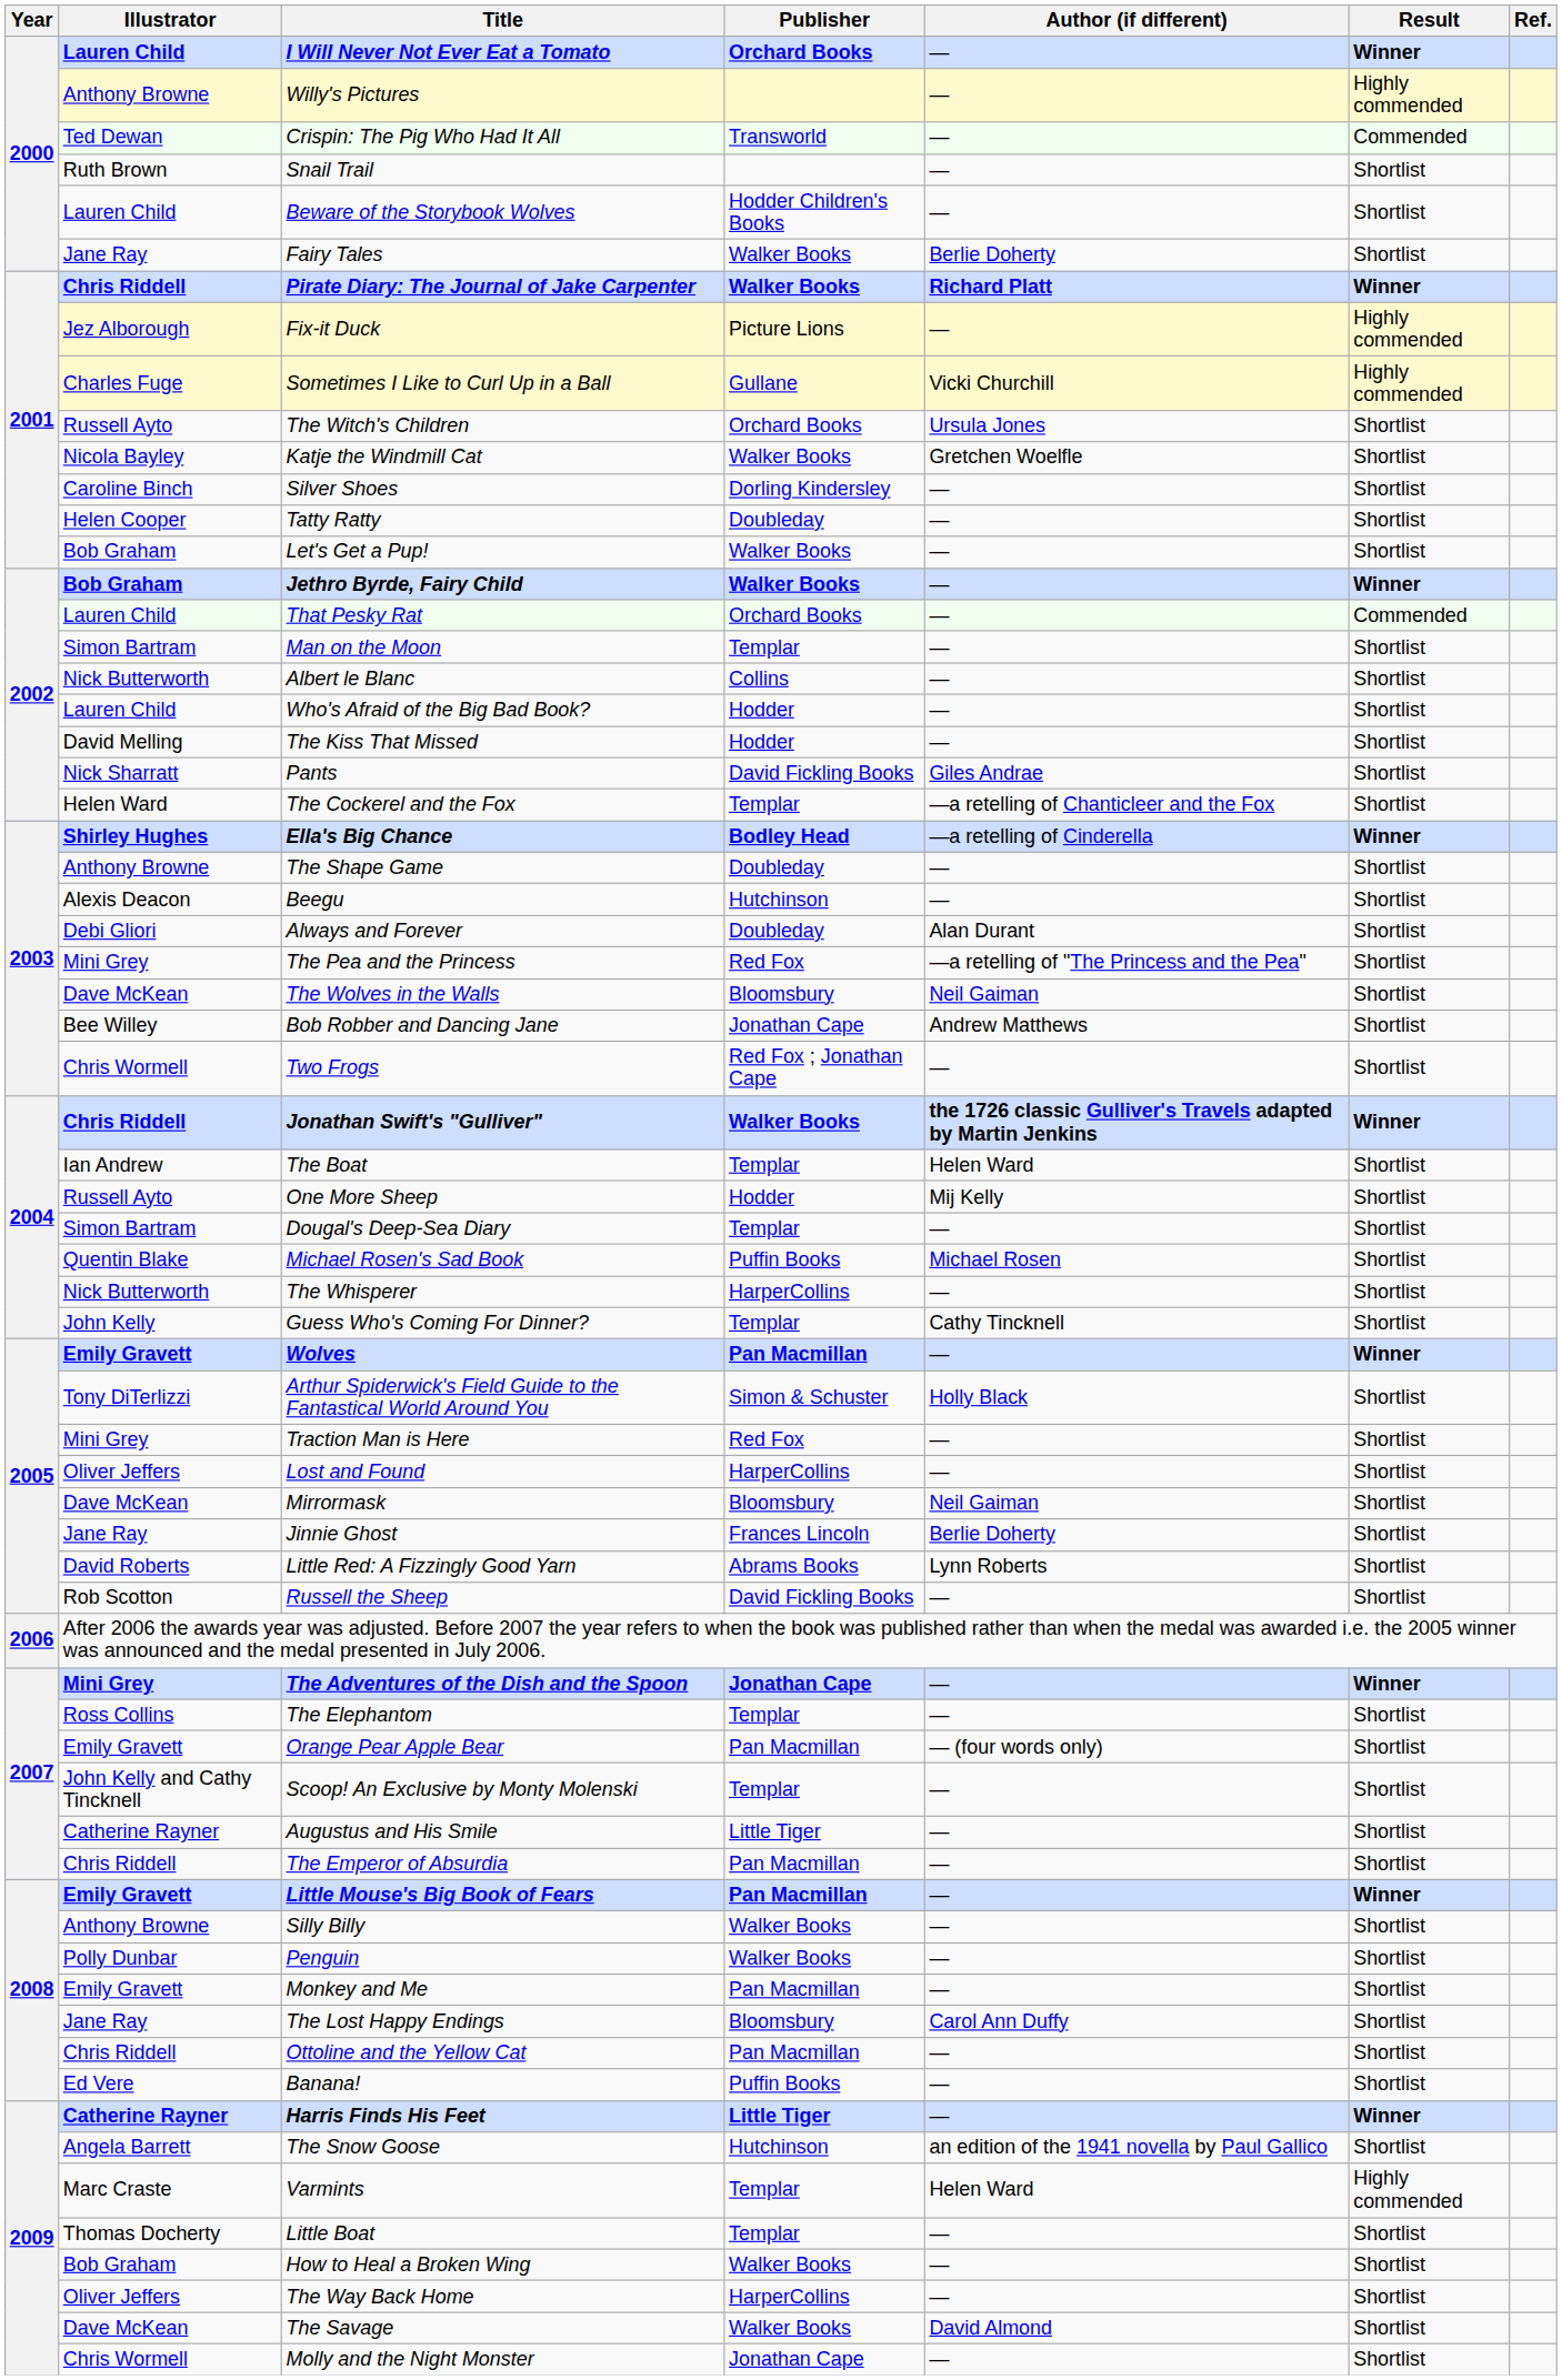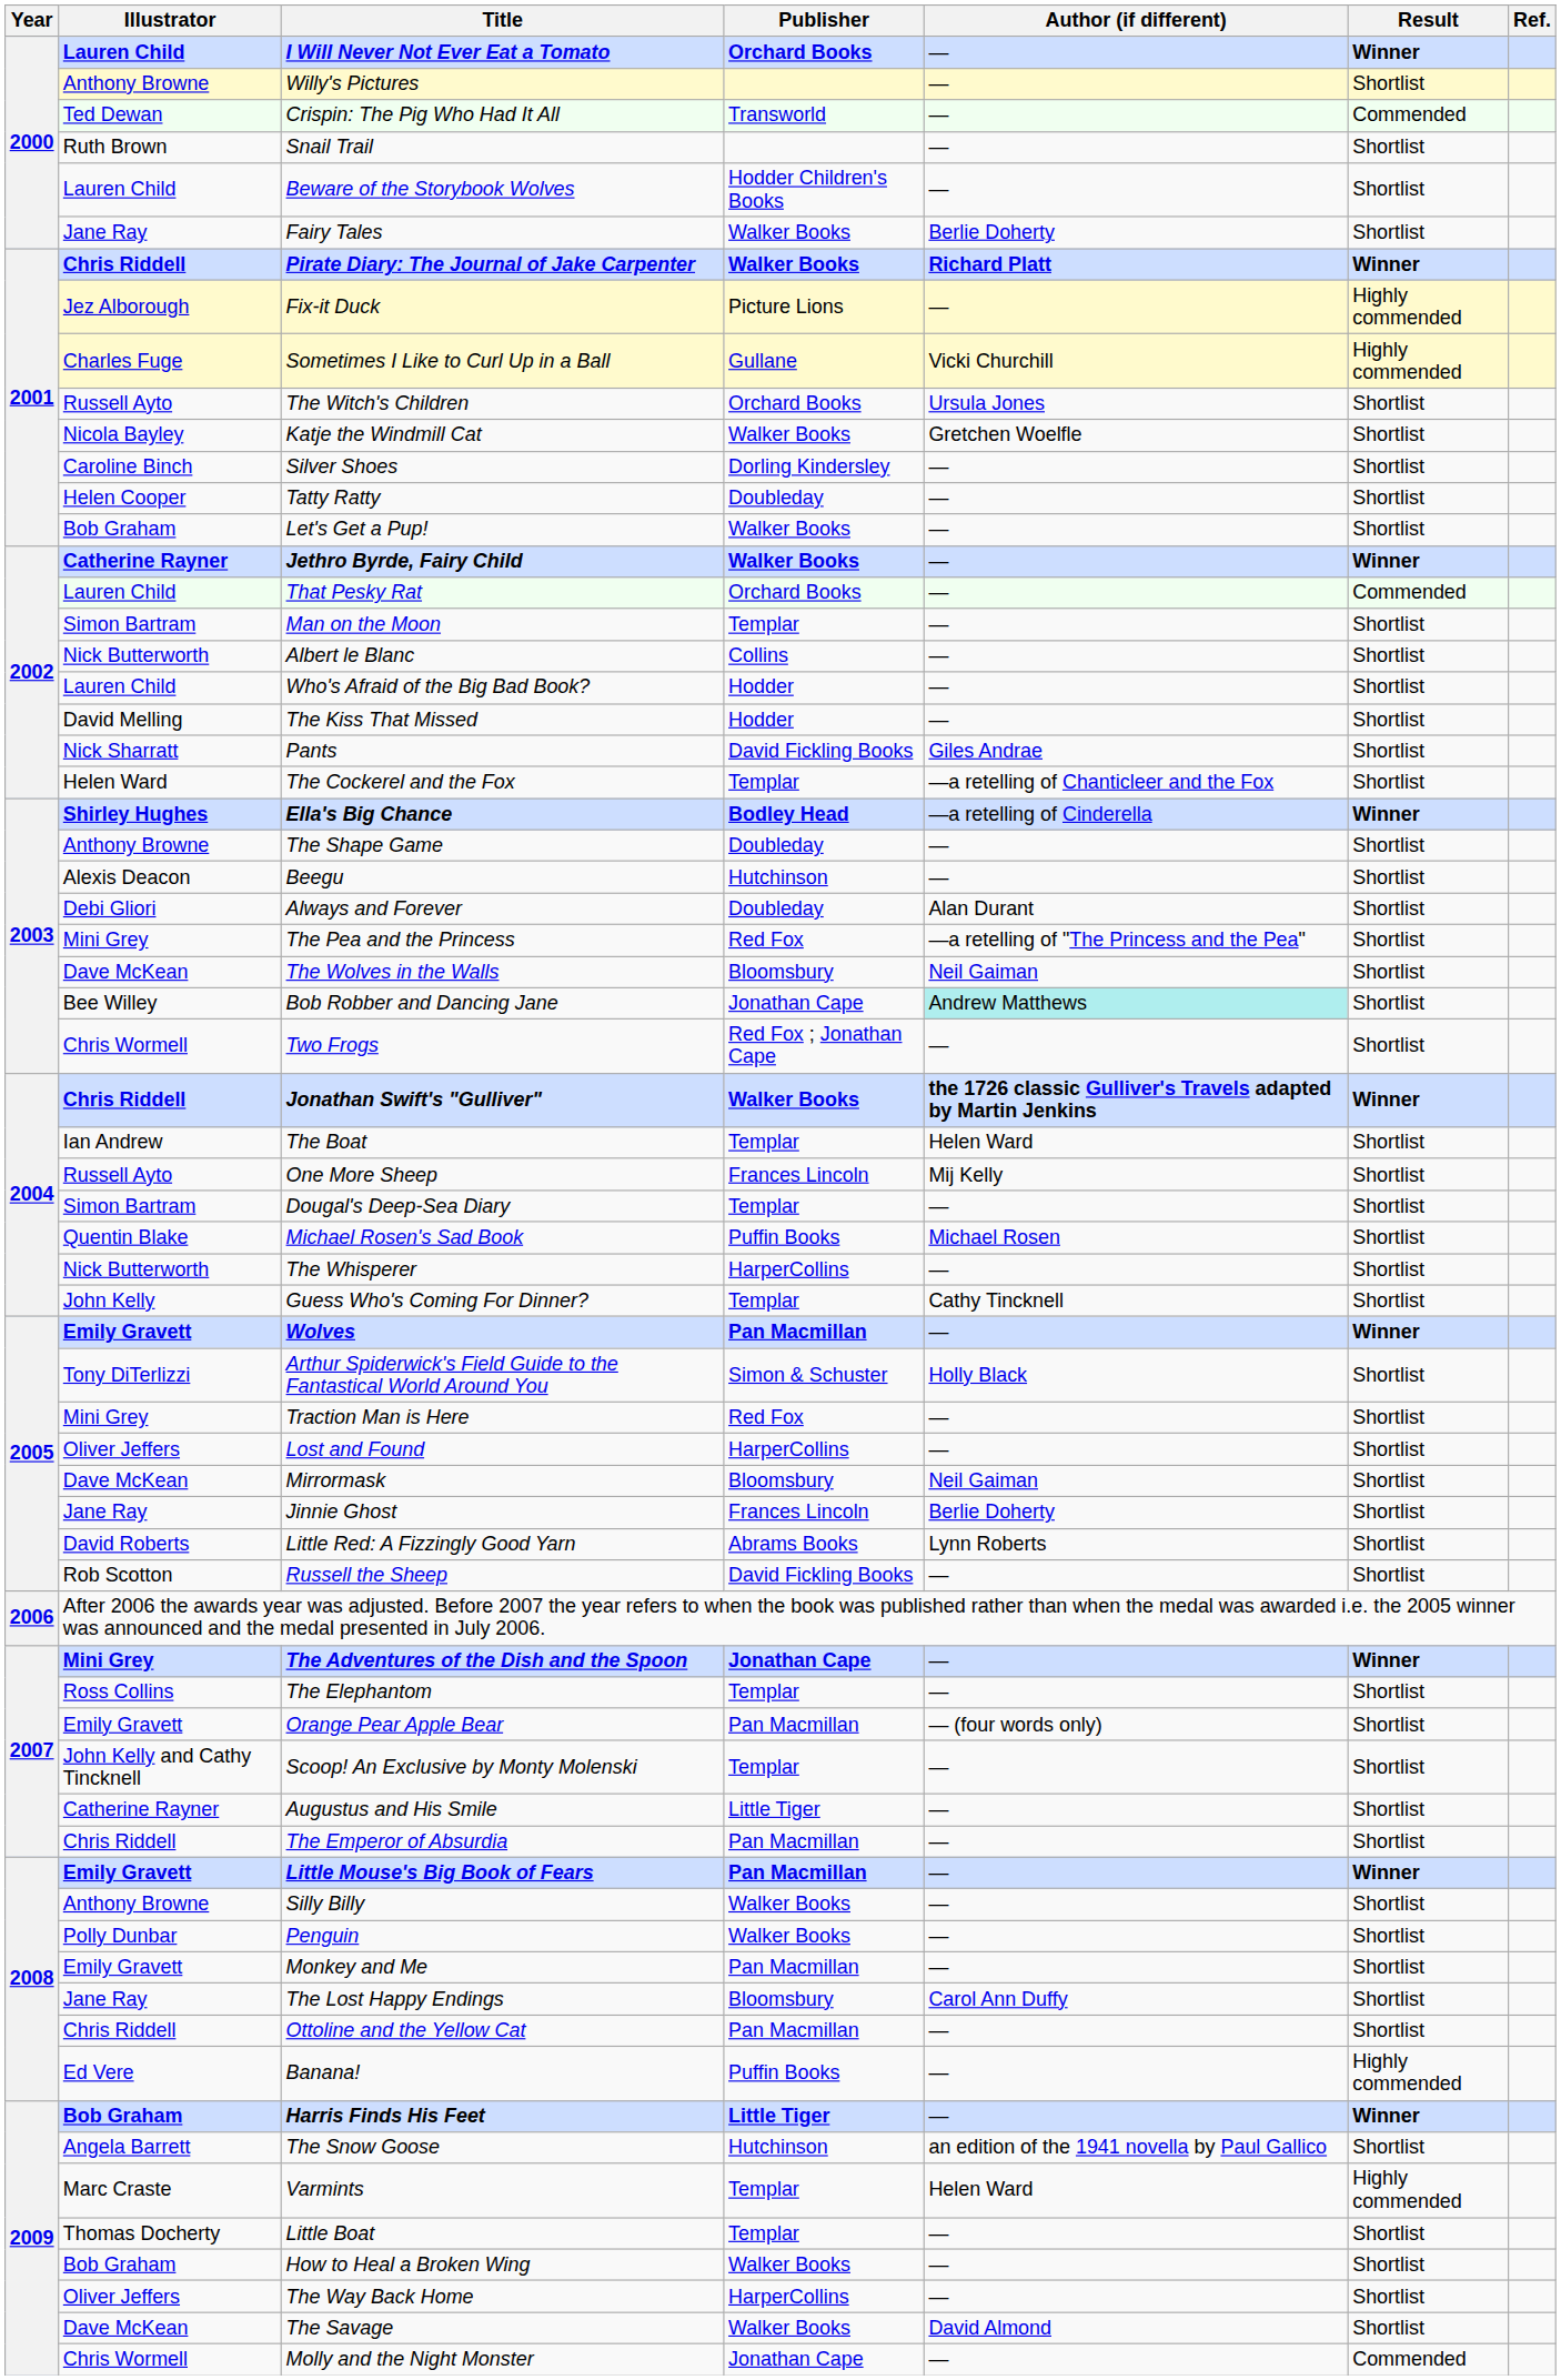Willy's Pictures | Result: Highly commended -> Shortlist
Jethro Byrde, Fairy Child | Illustrator: Bob Graham -> Catherine Rayner
Bob Robber and Dancing Jane | Author (if different): no background -> paleturquoise background
One More Sheep | Publisher: Hodder -> Frances Lincoln
Banana! | Result: Shortlist -> Highly commended
Harris Finds His Feet | Illustrator: Catherine Rayner -> Bob Graham
Molly and the Night Monster | Result: Shortlist -> Commended
